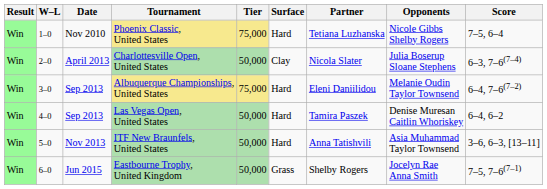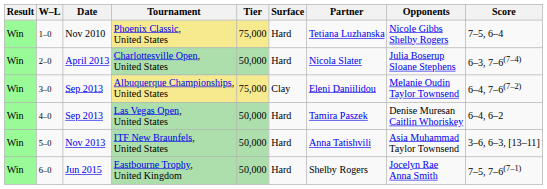Charlottesville Open, United States | Surface: Clay -> Hard
Albuquerque Championships, United States | Surface: Hard -> Clay
Eastbourne Trophy, United Kingdom | Surface: Grass -> Hard
